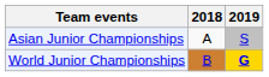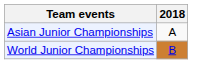- column: 2019 | S | G
